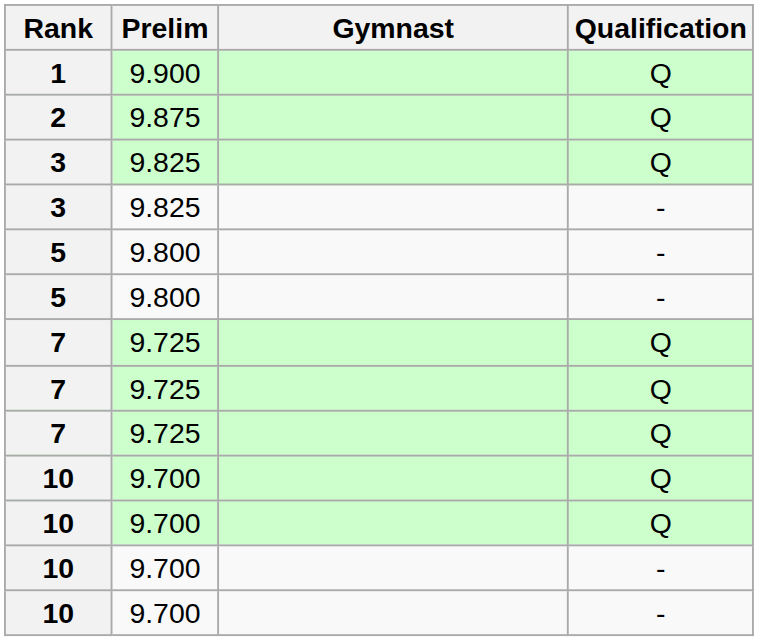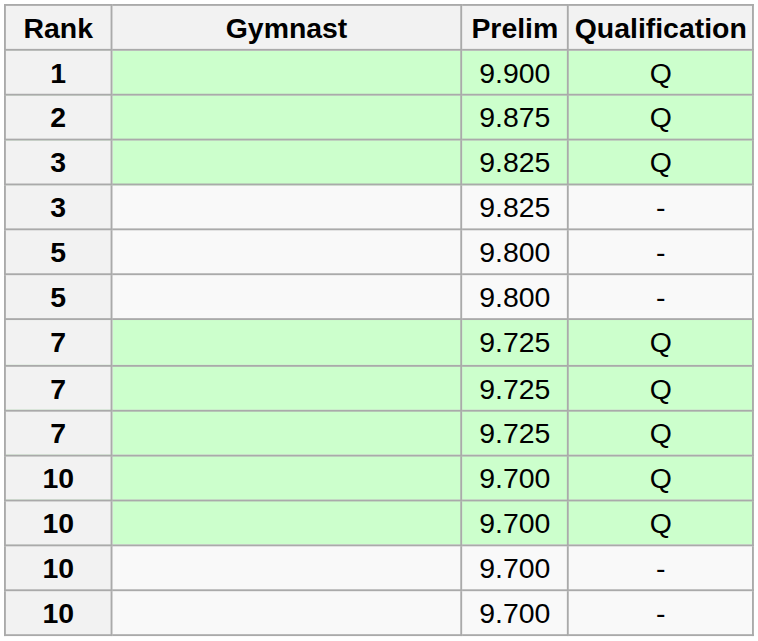columns swapped: Gymnast <-> Prelim
